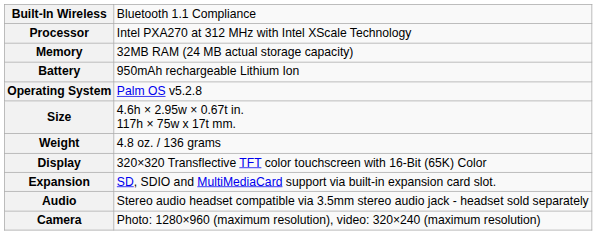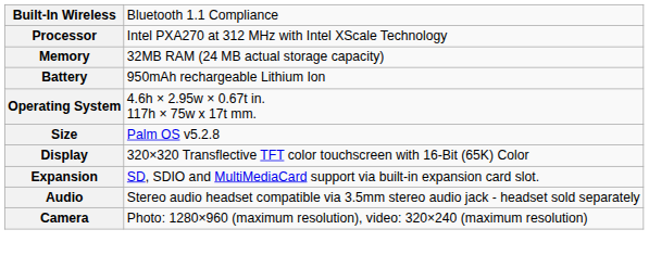Operating System | column 2: Palm OS v5.2.8 -> 4.6h × 2.95w × 0.67t in. 117h × 75w x 17t mm.
Size | column 2: 4.6h × 2.95w × 0.67t in. 117h × 75w x 17t mm. -> Palm OS v5.2.8
- row: Weight | 4.8 oz. / 136 grams
